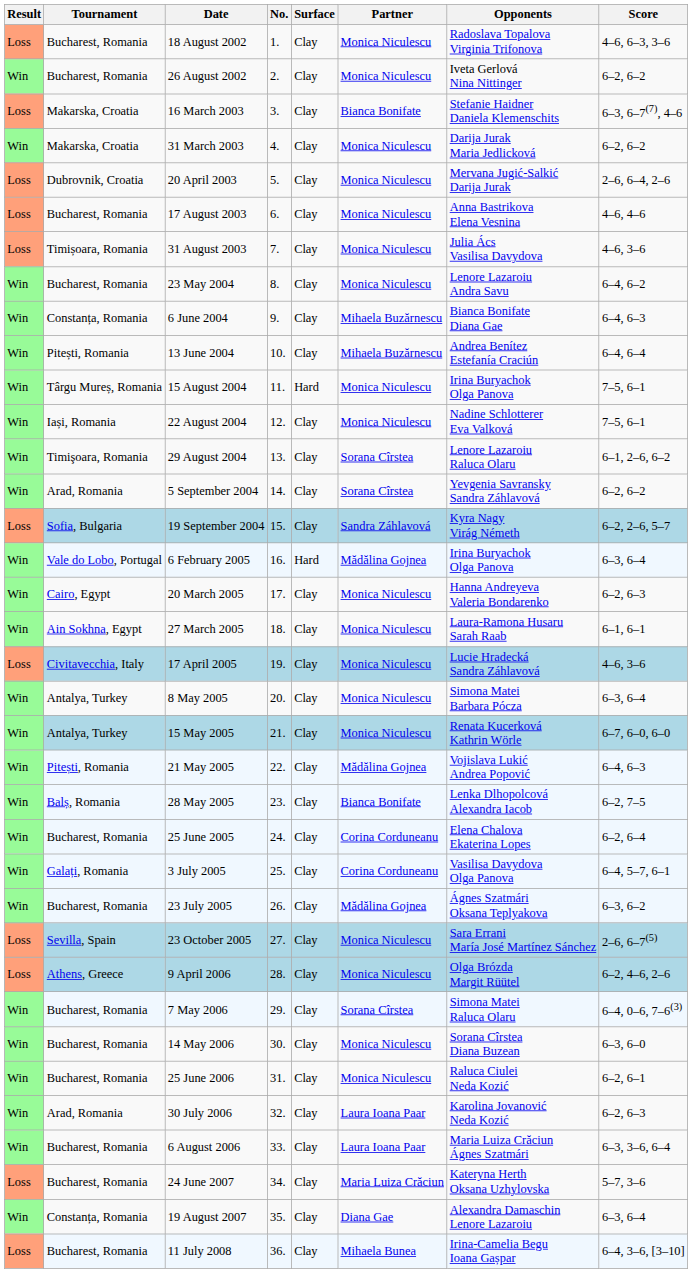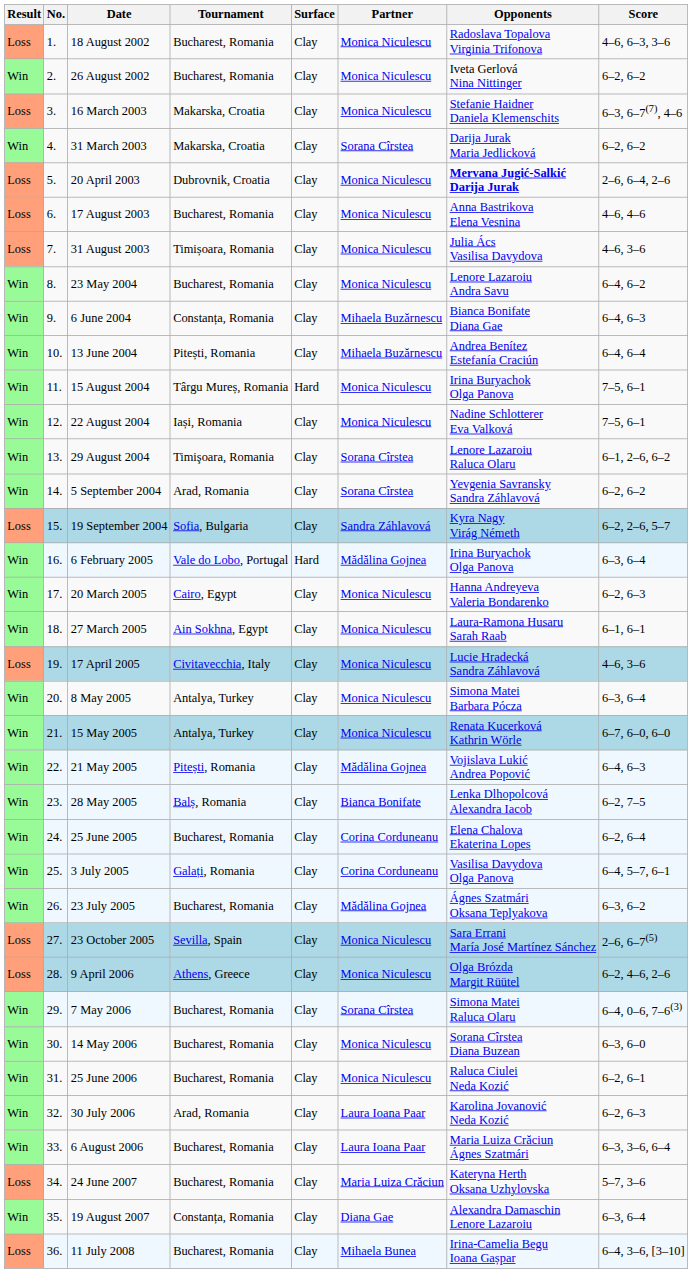columns swapped: No. <-> Tournament
16 March 2003 | Partner: Bianca Bonifate -> Monica Niculescu
31 March 2003 | Partner: Monica Niculescu -> Sorana Cîrstea
20 April 2003 | Opponents: normal -> bold
